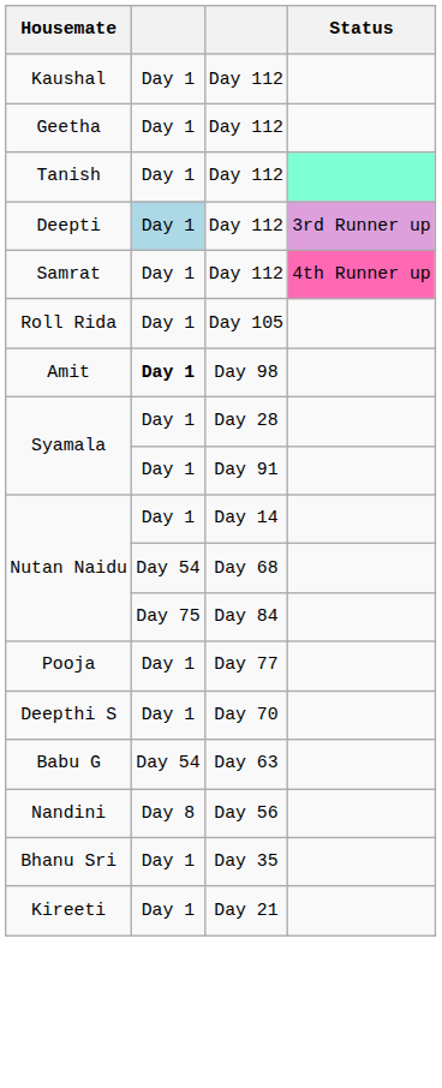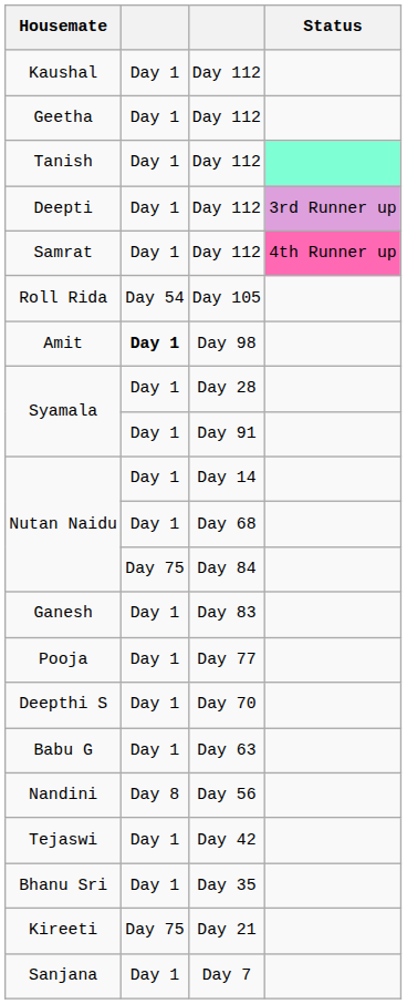Deepti | column 2: lightblue background -> no background
Roll Rida | column 2: Day 1 -> Day 54
Nutan Naidu / Day 68 | column 2: Day 54 -> Day 1
+ row: Ganesh | Day 1 | Day 83
Babu G | column 2: Day 54 -> Day 1
+ row: Tejaswi | Day 1 | Day 42
Kireeti | column 2: Day 1 -> Day 75
+ row: Sanjana | Day 1 | Day 7
